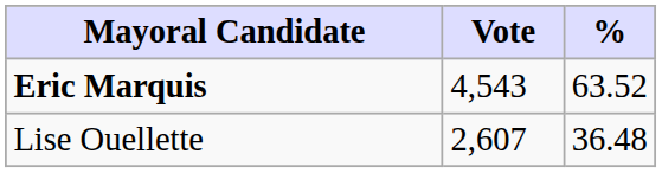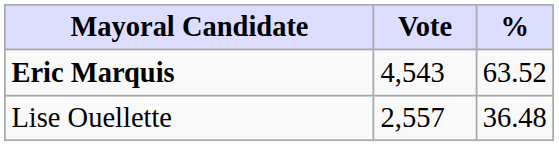Lise Ouellette | Vote: 2,607 -> 2,557
